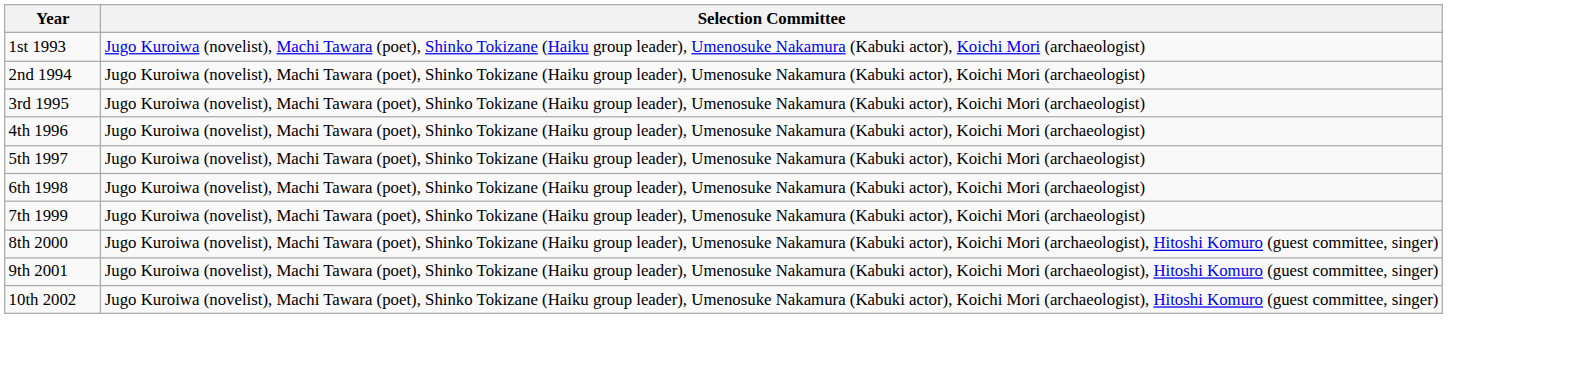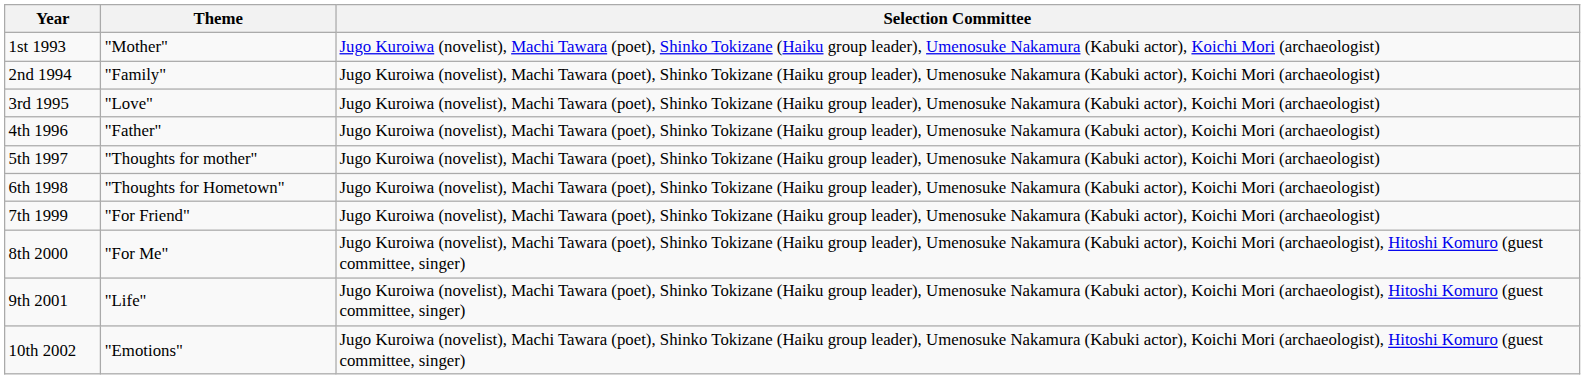+ column: Theme | "Mother" | "Family" | "Love" | "Father" | "Thoughts for mother" | "Thoughts for Hometown" | "For Friend" | "For Me" | "Life" | "Emotions"
